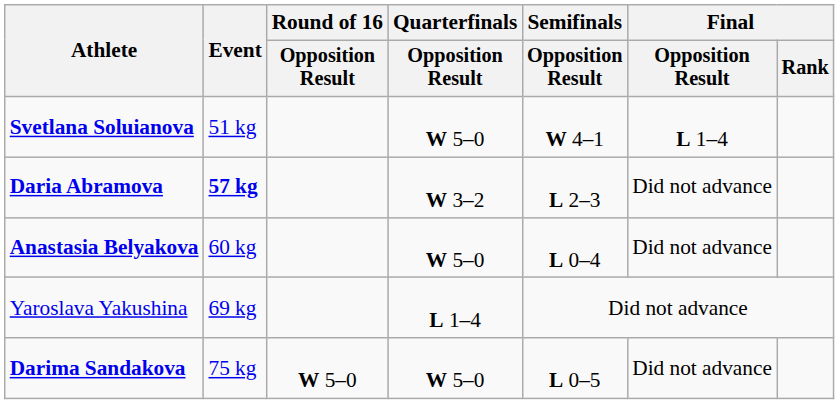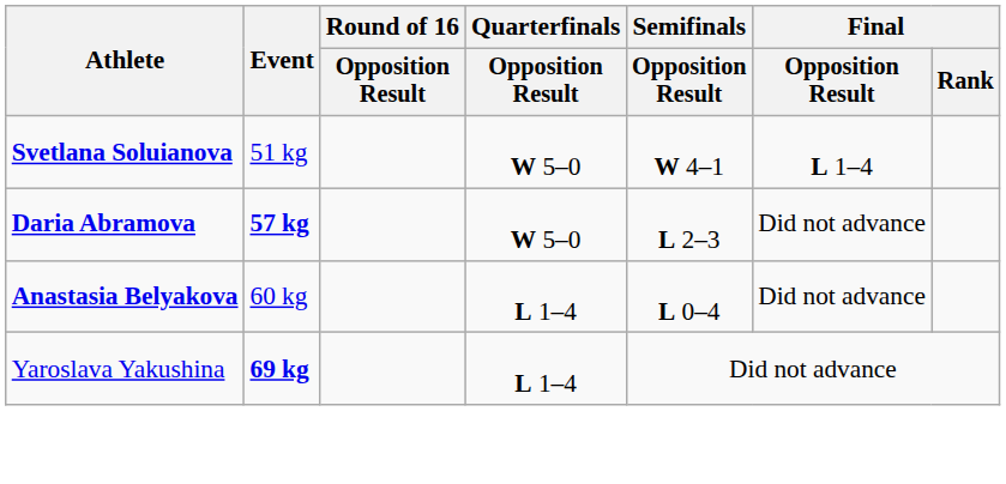Daria Abramova | Quarterfinals / Opposition Result: W 3–2 -> W 5–0
Anastasia Belyakova | Quarterfinals / Opposition Result: W 5–0 -> L 1–4
Yaroslava Yakushina | Event: normal -> bold
- row: Darima Sandakova | 75 kg | W 5–0 | W 5–0 | L 0–5 | Did not advance
